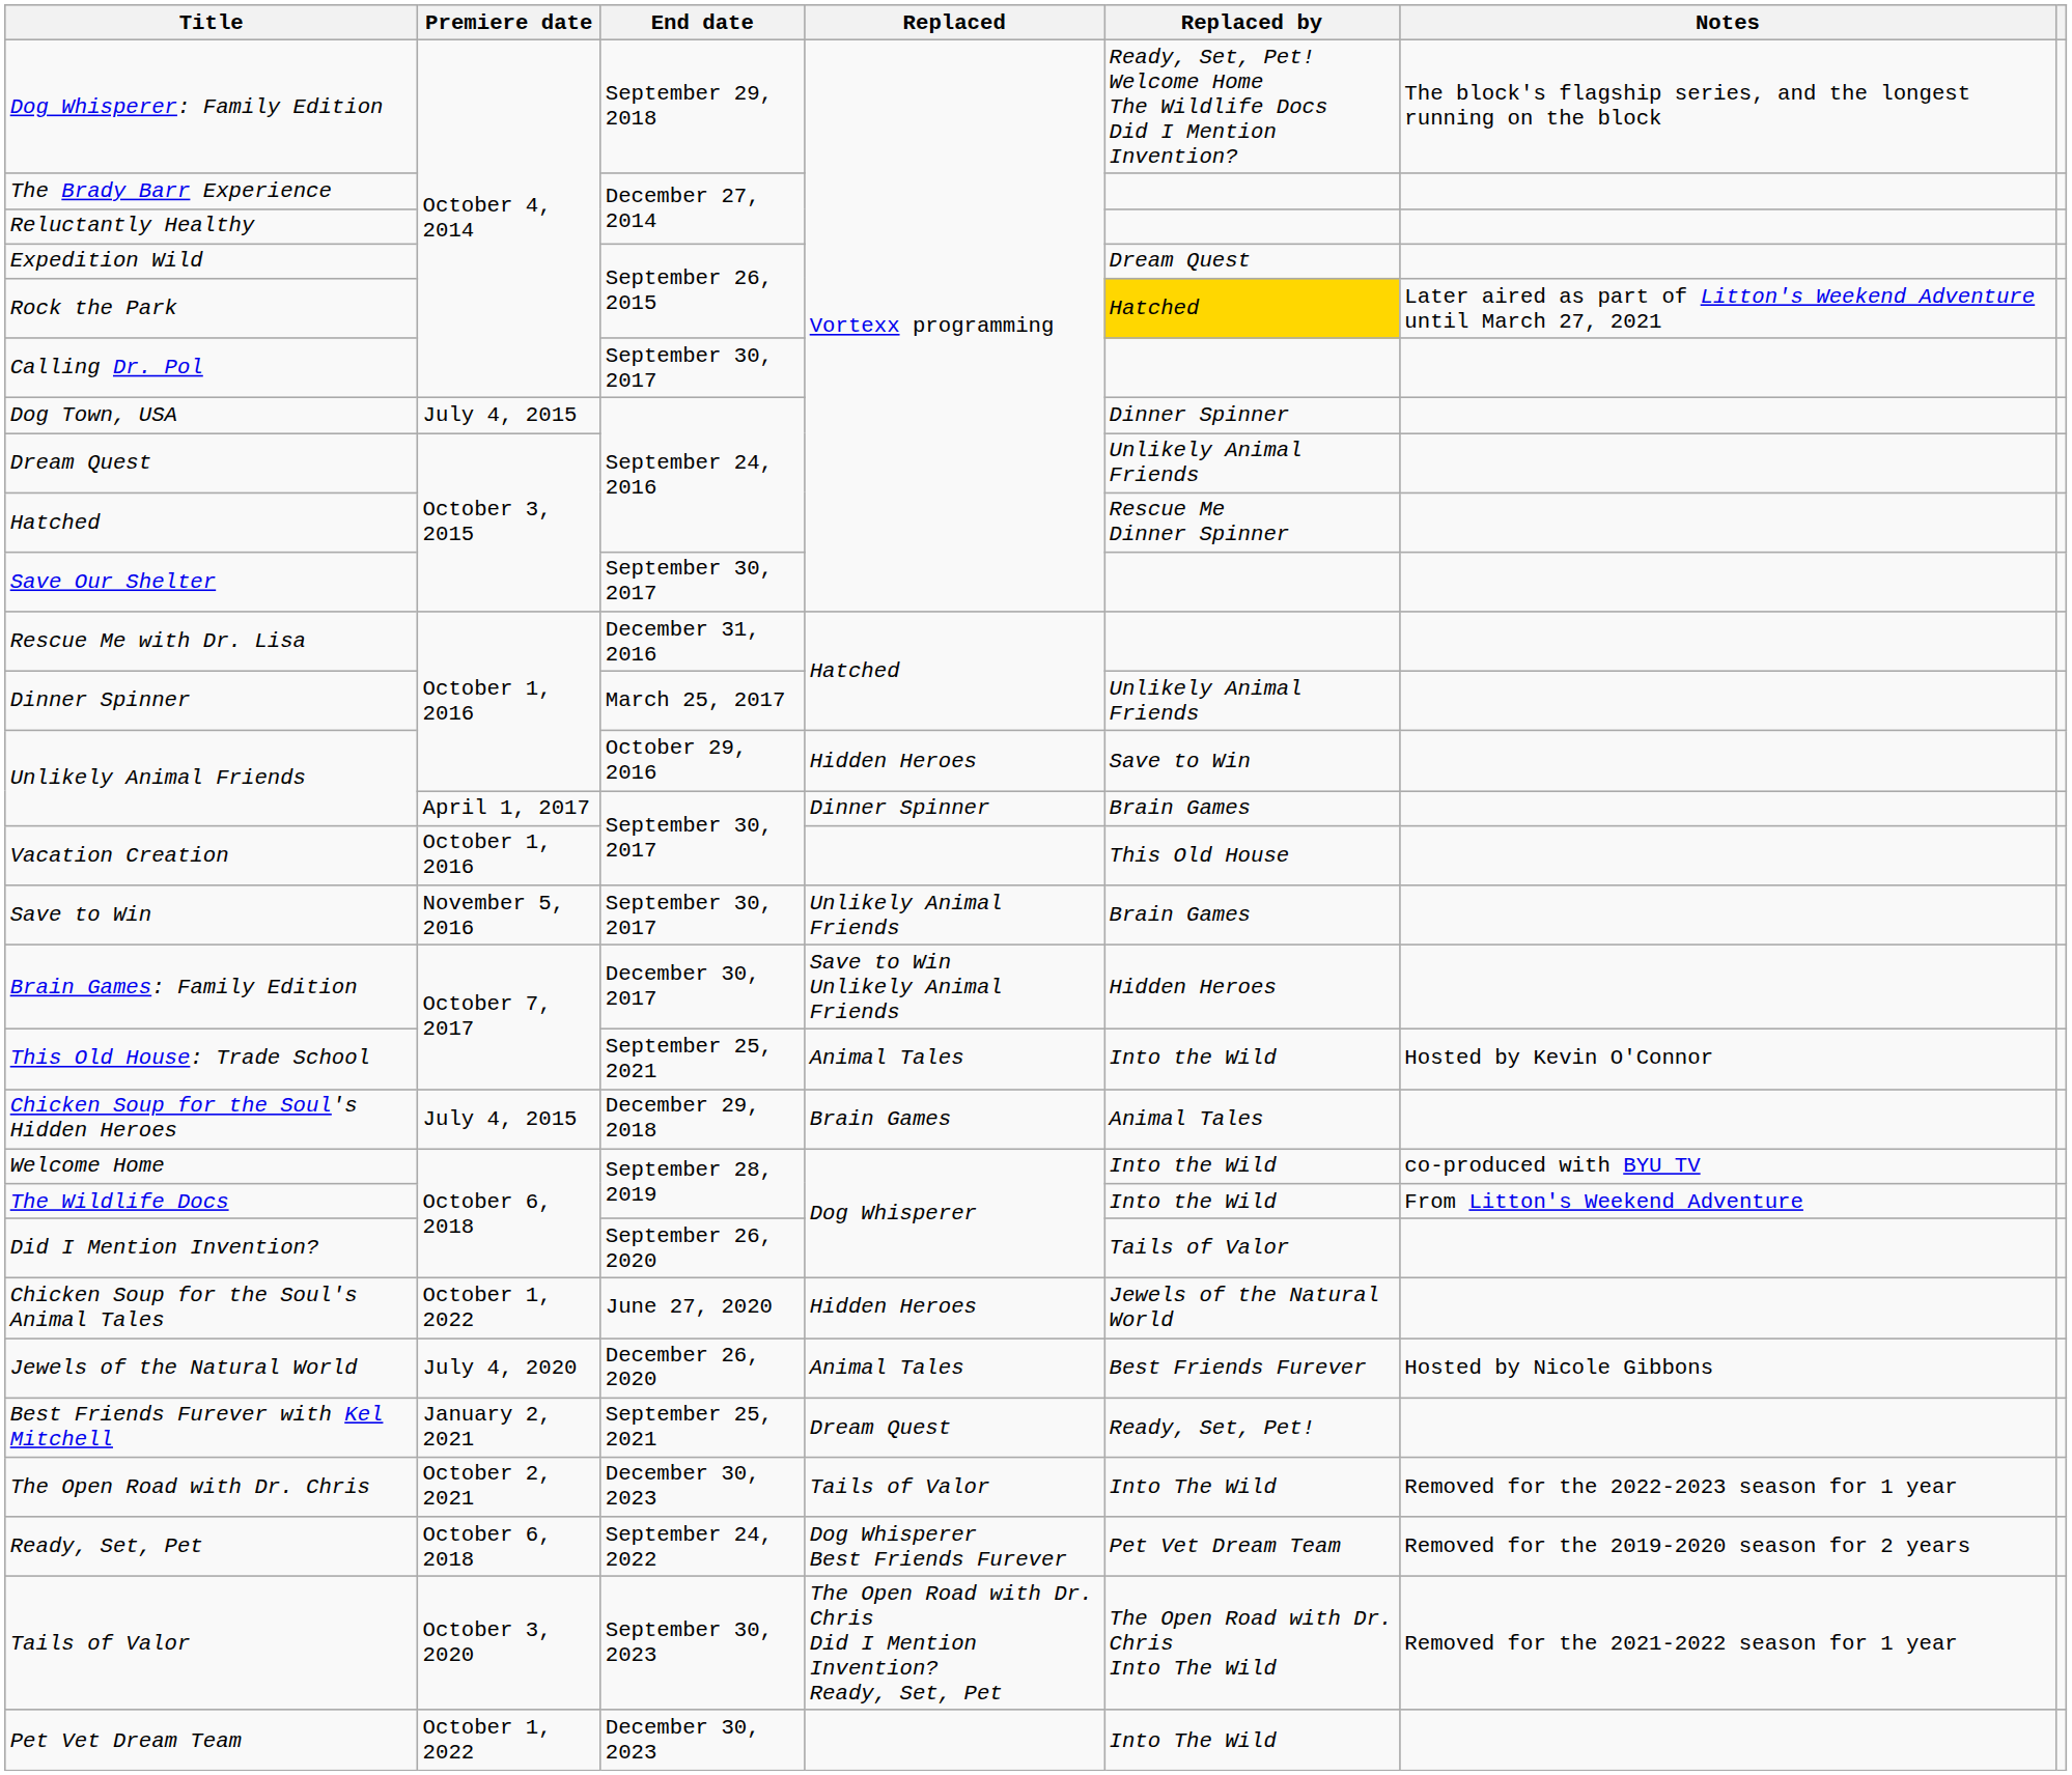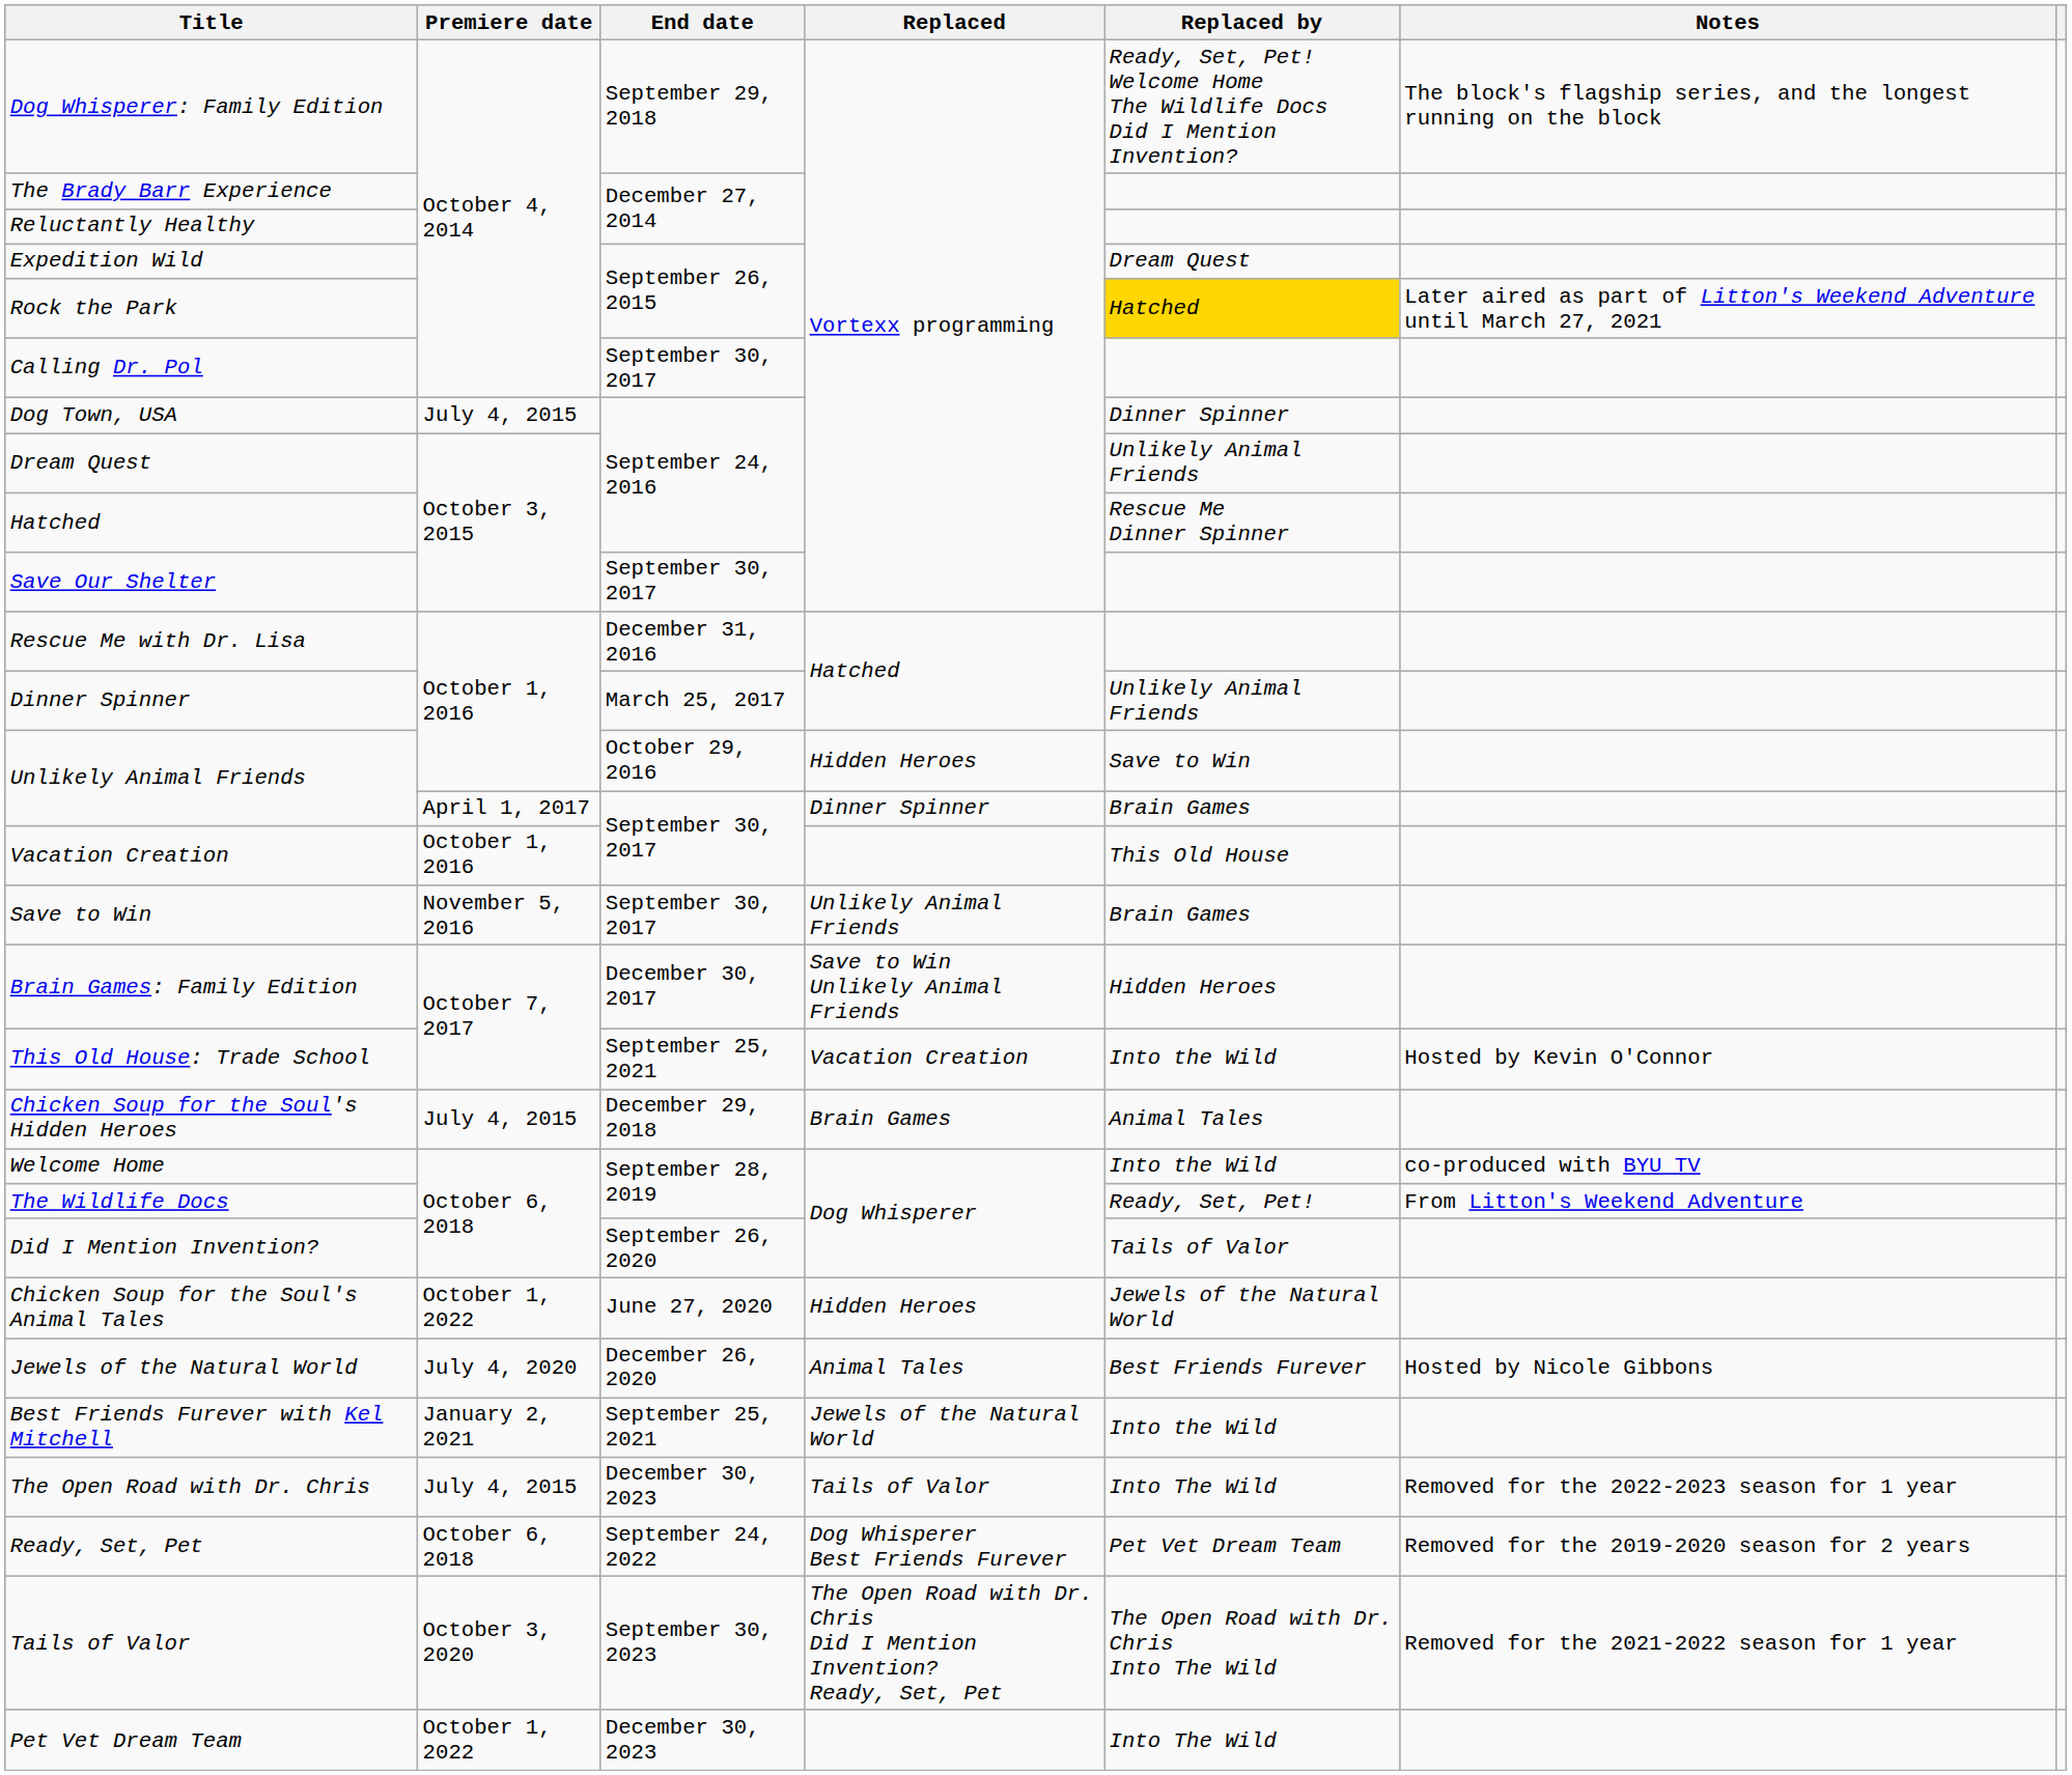This Old House: Trade School | Replaced: Animal Tales -> Vacation Creation
The Wildlife Docs | Replaced by: Into the Wild -> Ready, Set, Pet!
Best Friends Furever with Kel Mitchell | Replaced: Dream Quest -> Jewels of the Natural World
Best Friends Furever with Kel Mitchell | Replaced by: Ready, Set, Pet! -> Into the Wild
The Open Road with Dr. Chris | Premiere date: October 2, 2021 -> July 4, 2015
